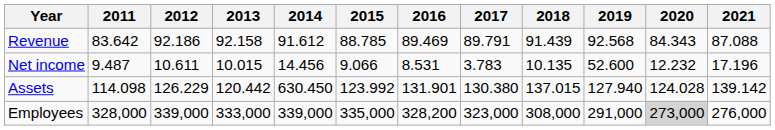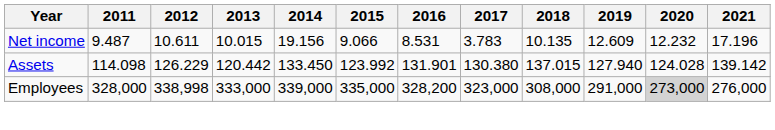- row: Revenue | 83.642 | 92.186 | 92.158 | 91.612 | 88.785 | 89.469 | 89.791 | 91.439 | 92.568 | 84.343 | 87.088
Net income | 2014: 14.456 -> 19.156
Net income | 2019: 52.600 -> 12.609
Assets | 2014: 630.450 -> 133.450
Employees | 2012: 339,000 -> 338,998
